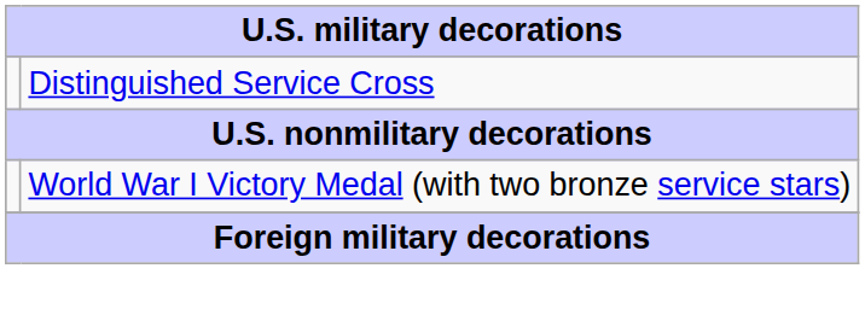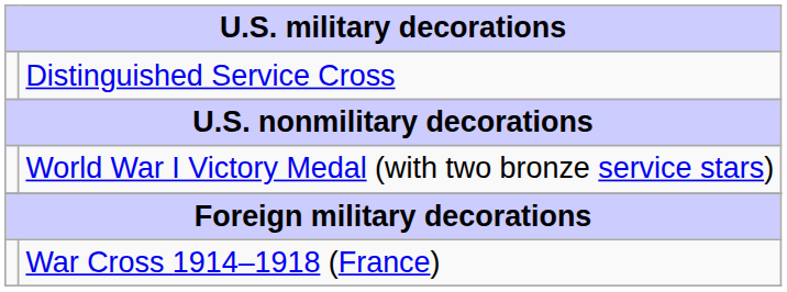+ row: War Cross 1914–1918 (France)
